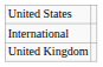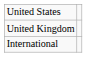rows swapped: United Kingdom <-> International
